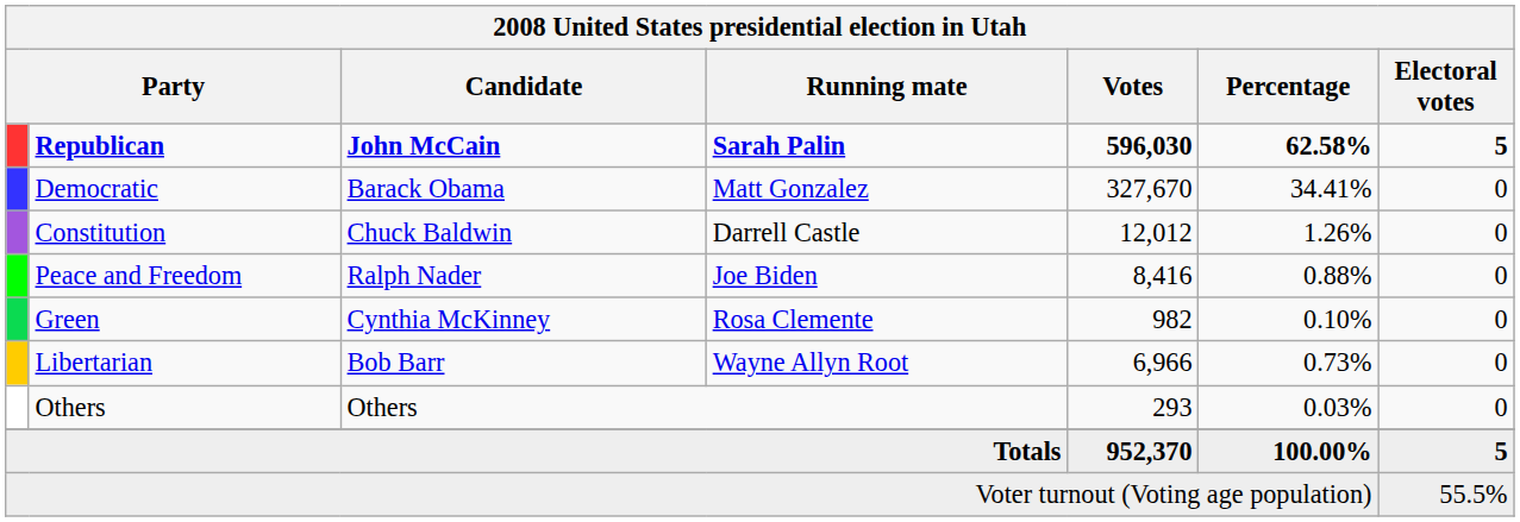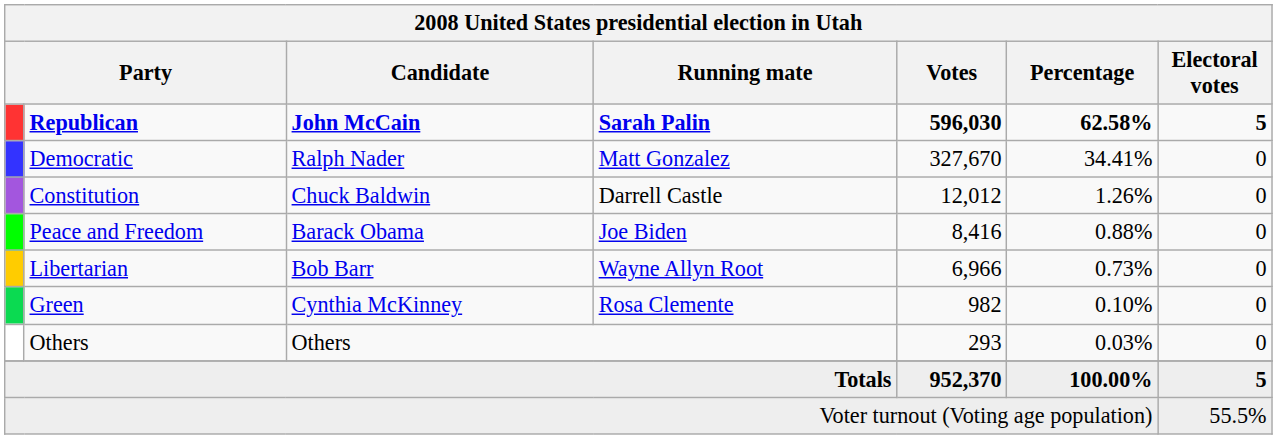Democratic | Candidate: Barack Obama -> Ralph Nader
Peace and Freedom | Candidate: Ralph Nader -> Barack Obama
rows swapped: Libertarian <-> Green
